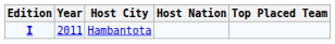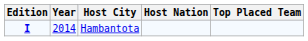Hambantota | Year: 2011 -> 2014
